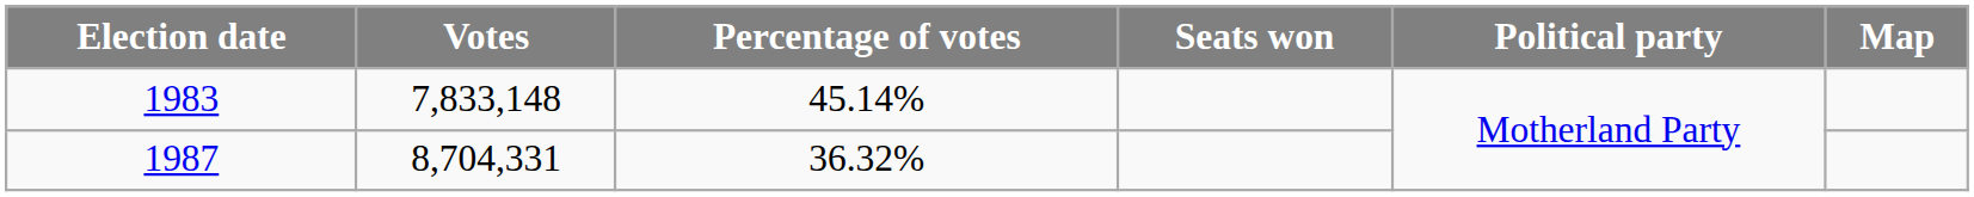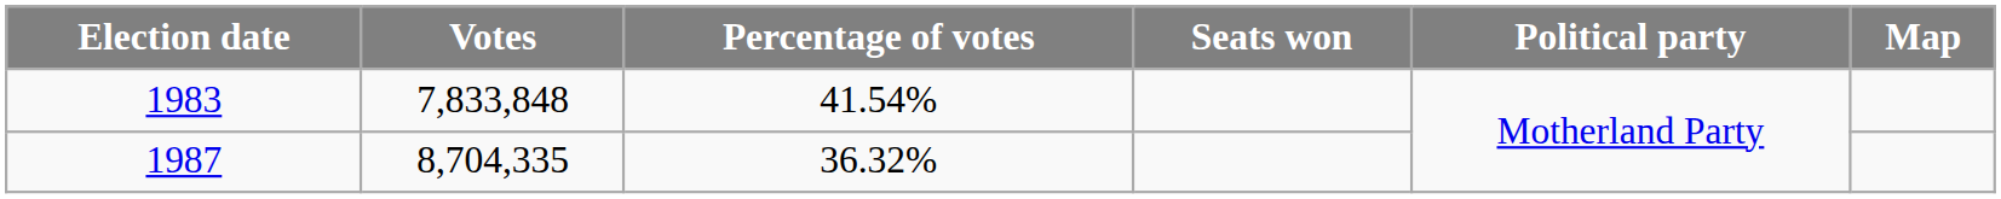1983 | Votes: 7,833,148 -> 7,833,848
1983 | Percentage of votes: 45.14% -> 41.54%
1987 | Votes: 8,704,331 -> 8,704,335
